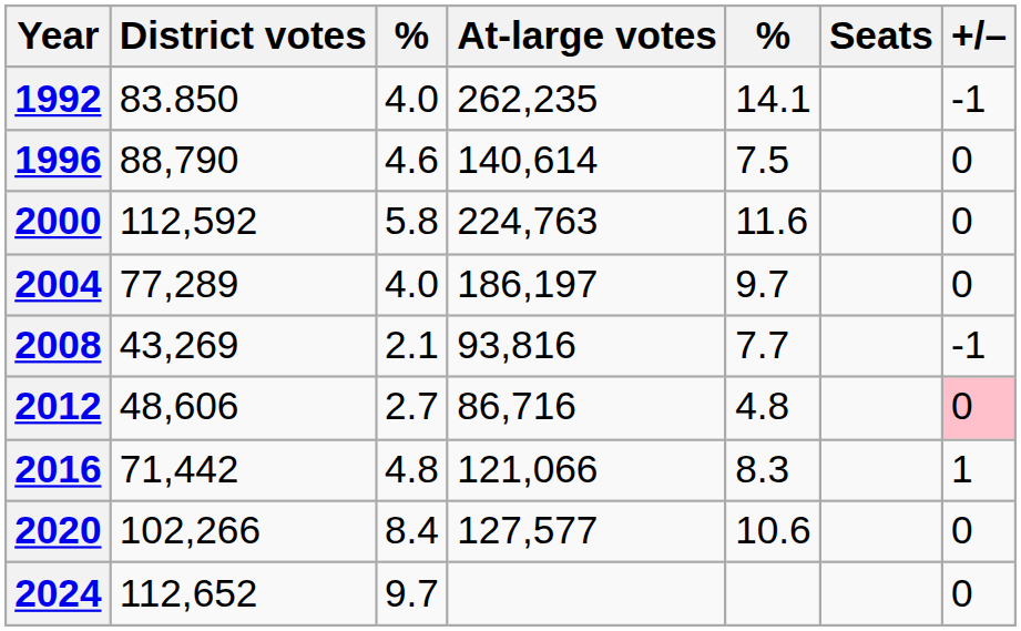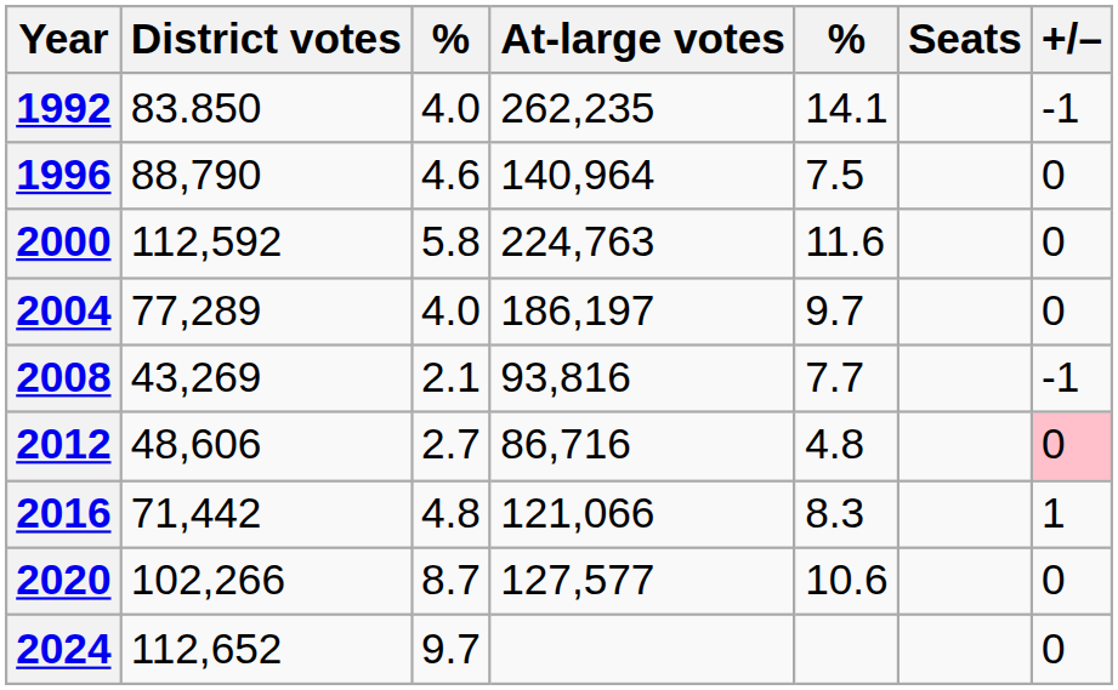1996 | At-large votes: 140,614 -> 140,964
2020 | column 3: 8.4 -> 8.7
